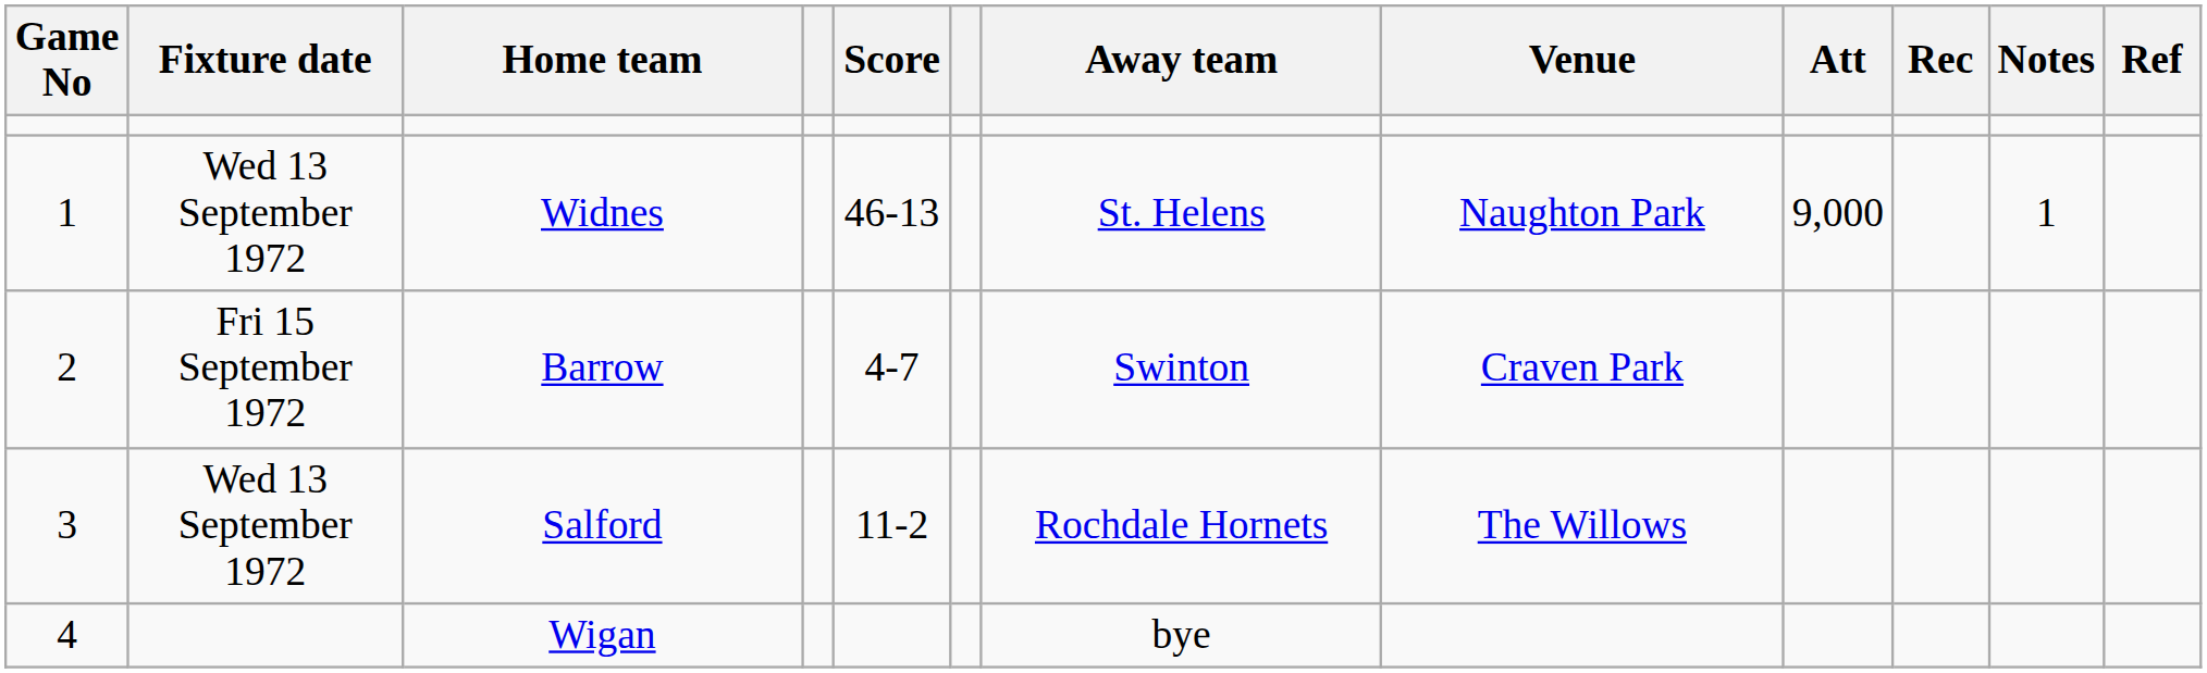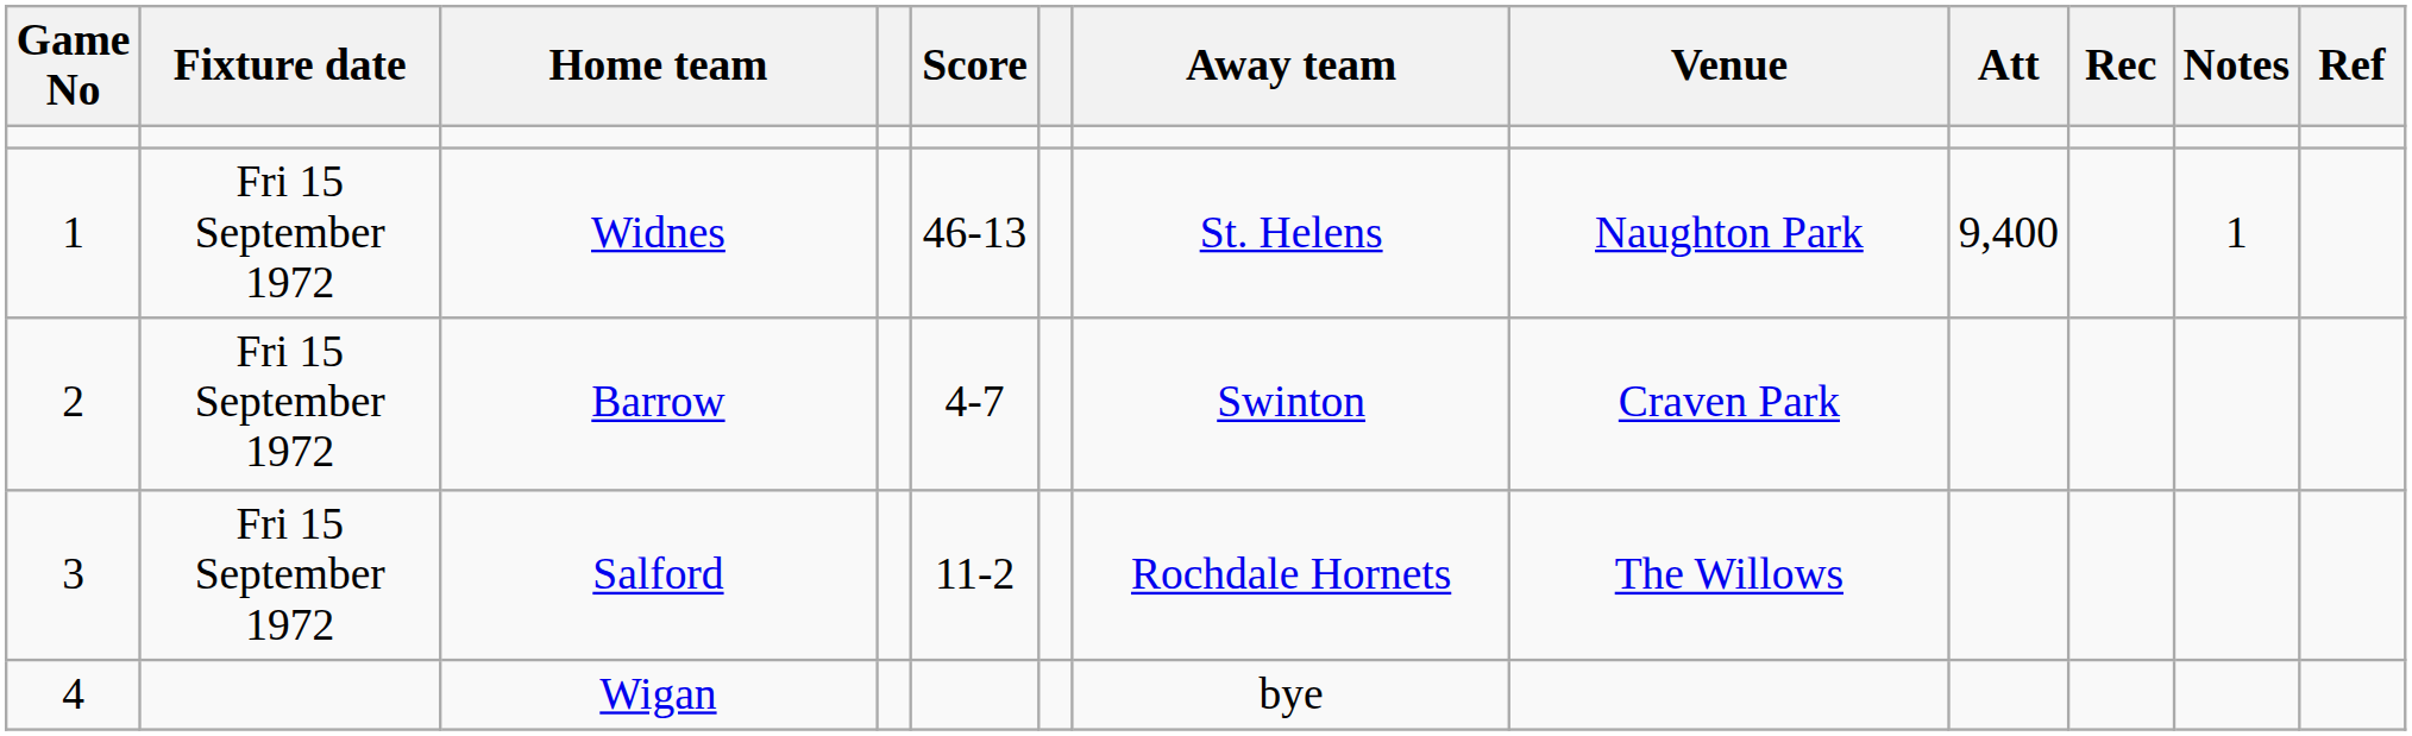Widnes | Fixture date: Wed 13 September 1972 -> Fri 15 September 1972
Widnes | Att: 9,000 -> 9,400
Salford | Fixture date: Wed 13 September 1972 -> Fri 15 September 1972
